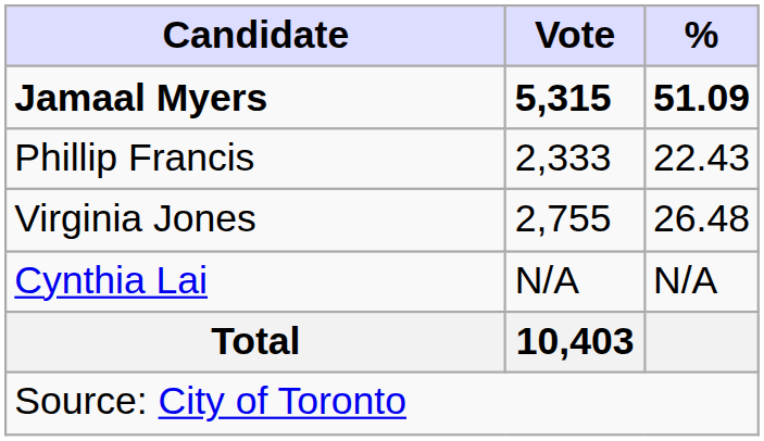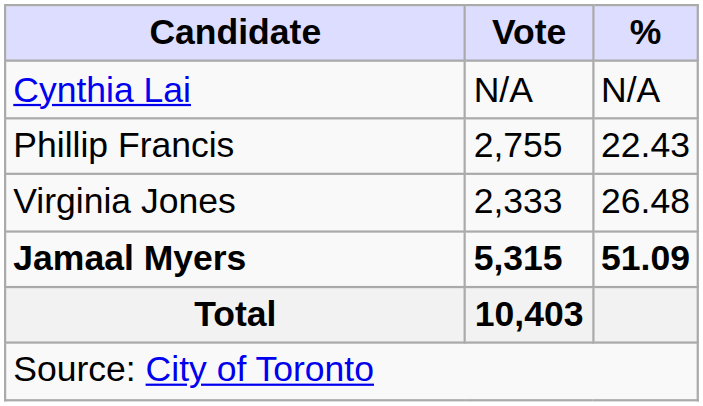rows swapped: Jamaal Myers <-> Cynthia Lai
Phillip Francis | Vote: 2,333 -> 2,755
Virginia Jones | Vote: 2,755 -> 2,333
